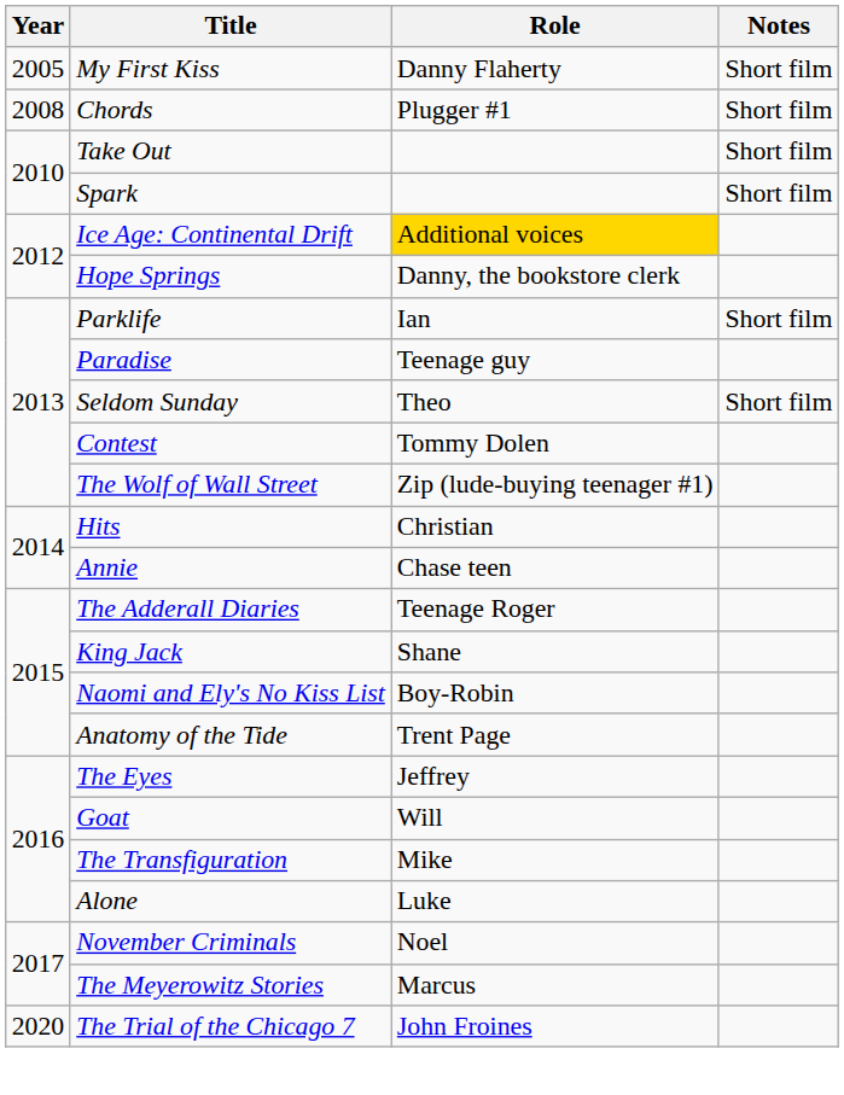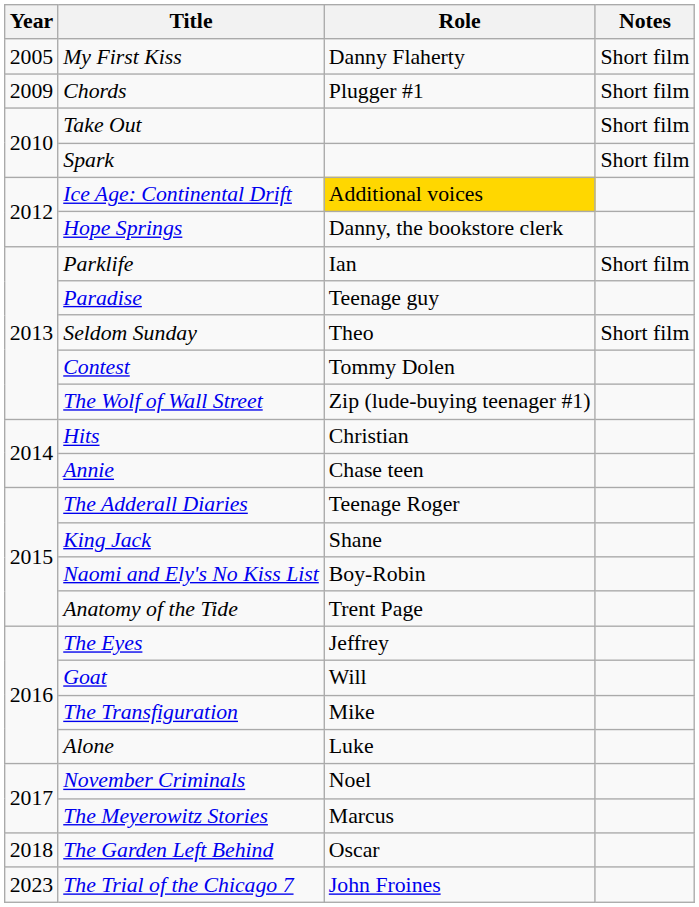Chords | Year: 2008 -> 2009
+ row: 2018 | The Garden Left Behind | Oscar
The Trial of the Chicago 7 | Year: 2020 -> 2023
